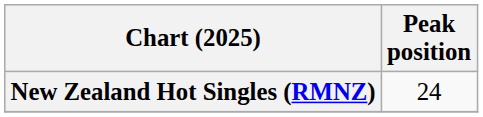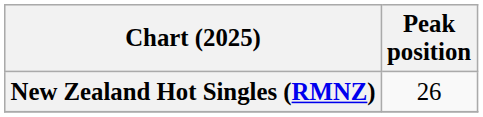New Zealand Hot Singles (RMNZ) | Peak position: 24 -> 26
